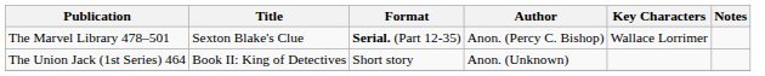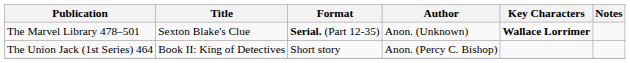The Marvel Library 478–501 | Author: Anon. (Percy C. Bishop) -> Anon. (Unknown)
The Marvel Library 478–501 | Key Characters: normal -> bold
The Union Jack (1st Series) 464 | Author: Anon. (Unknown) -> Anon. (Percy C. Bishop)
